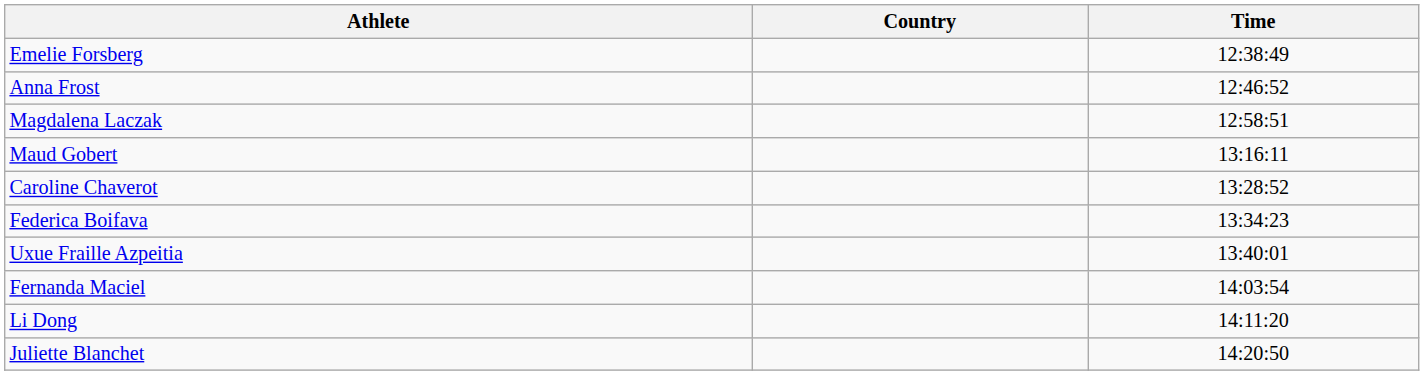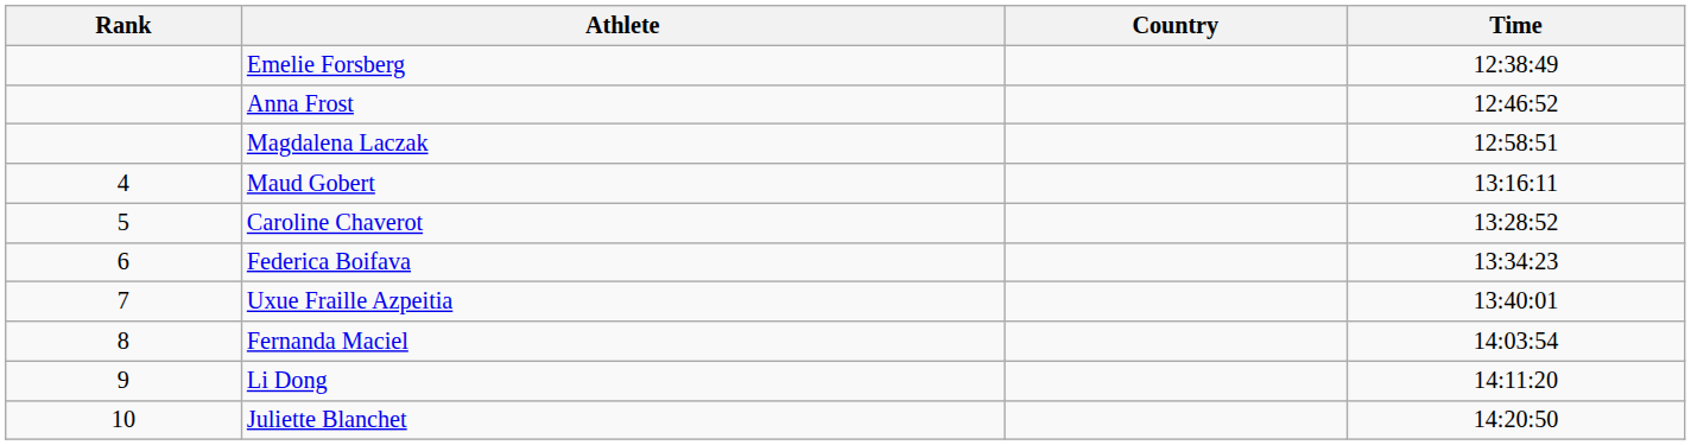+ column: Rank | 4 | 5 | 6 | 7 | 8 | 9 | 10
